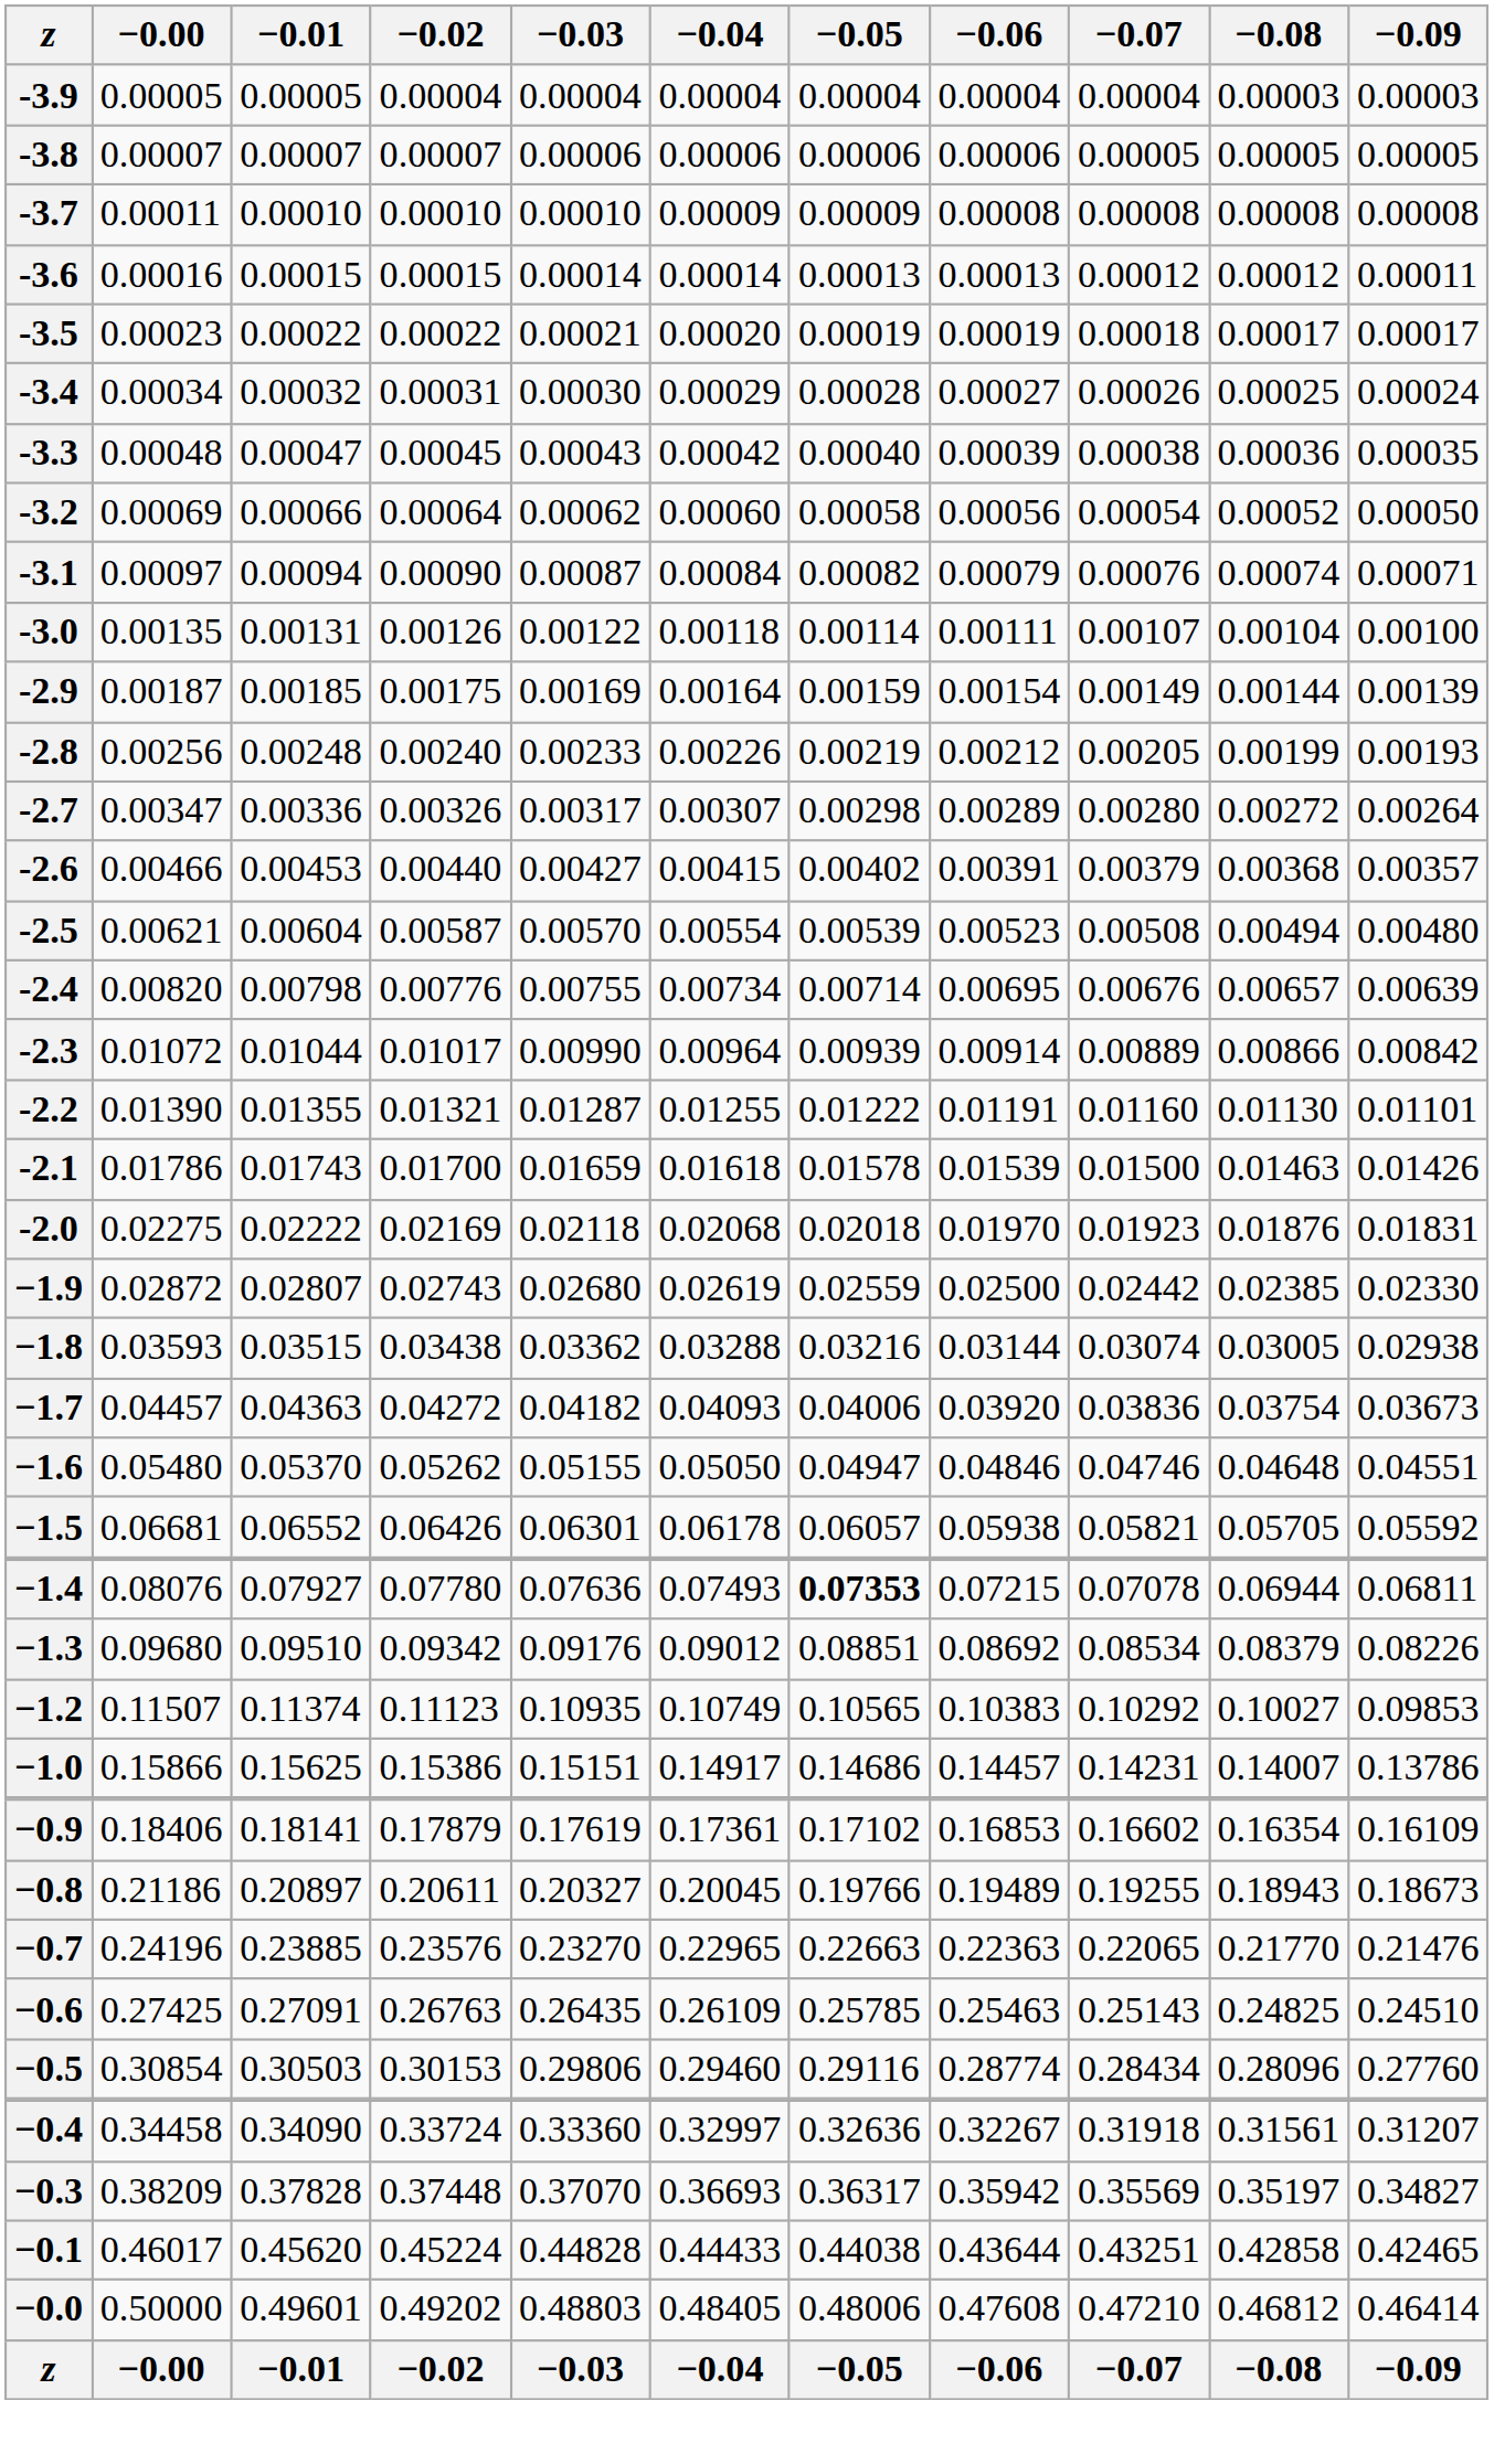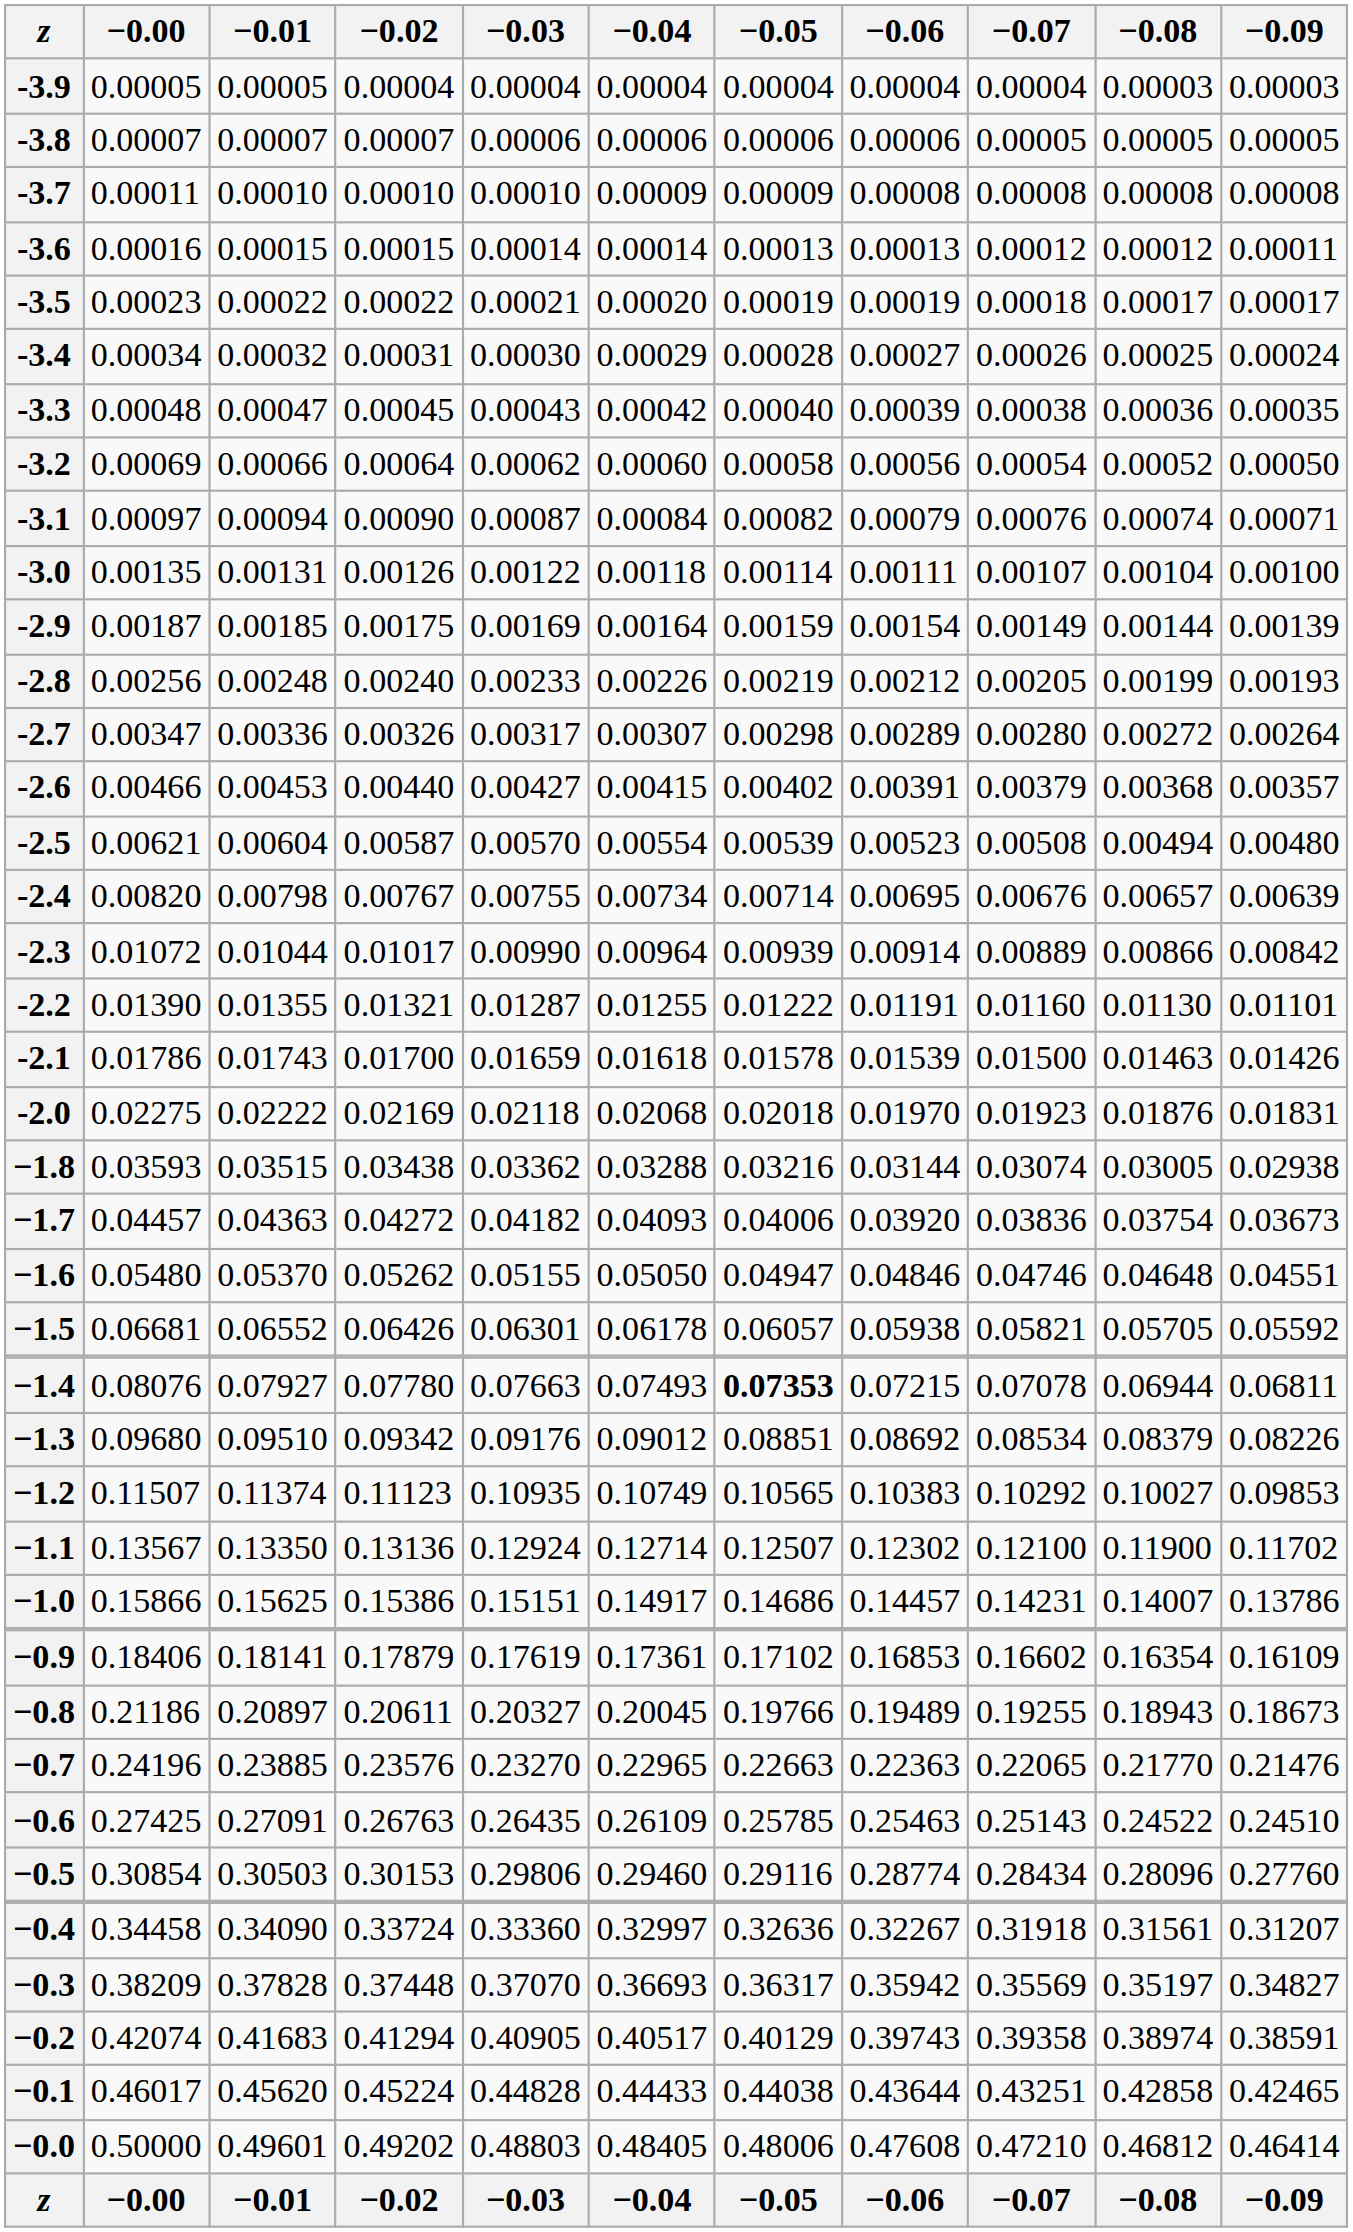-2.4 | −0.02: 0.00776 -> 0.00767
- row: −1.9 | 0.02872 | 0.02807 | 0.02743 | 0.02680 | 0.02619 | 0.02559 | 0.02500 | 0.02442 | 0.02385 | 0.02330
−1.4 | −0.03: 0.07636 -> 0.07663
+ row: −1.1 | 0.13567 | 0.13350 | 0.13136 | 0.12924 | 0.12714 | 0.12507 | 0.12302 | 0.12100 | 0.11900 | 0.11702
−0.6 | −0.08: 0.24825 -> 0.24522
+ row: −0.2 | 0.42074 | 0.41683 | 0.41294 | 0.40905 | 0.40517 | 0.40129 | 0.39743 | 0.39358 | 0.38974 | 0.38591
